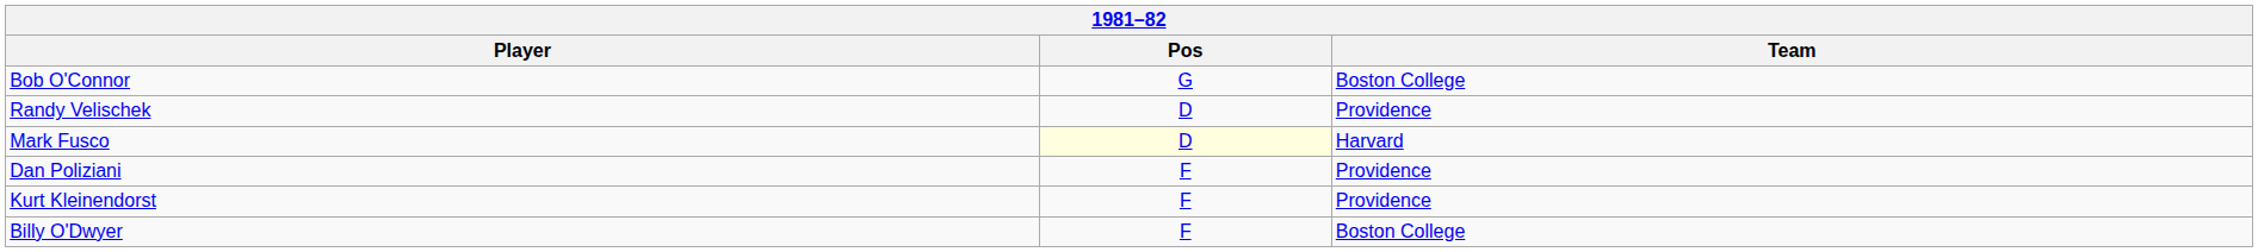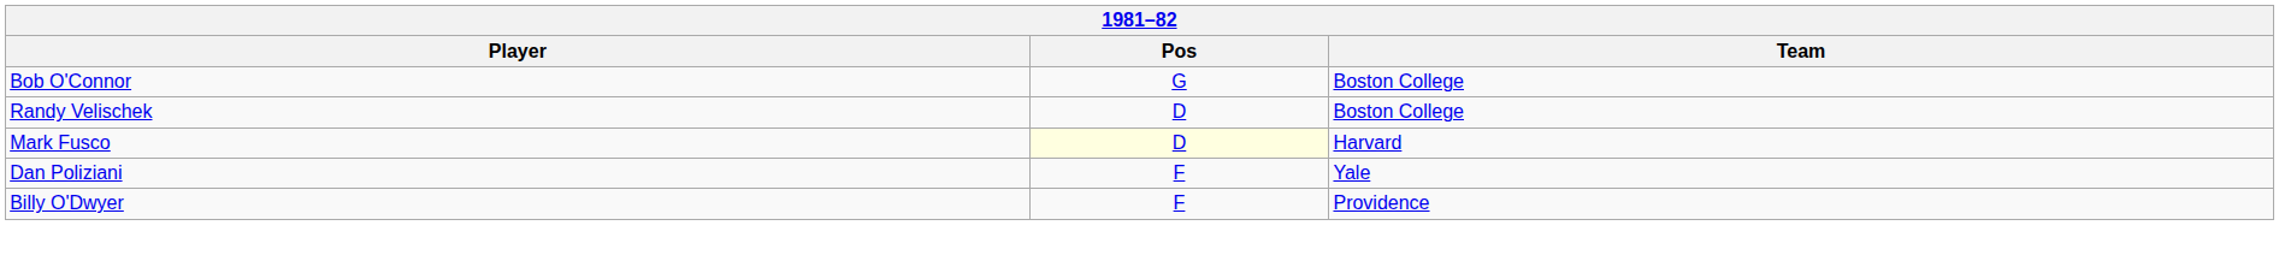Randy Velischek | Team: Providence -> Boston College
Dan Poliziani | Team: Providence -> Yale
- row: Kurt Kleinendorst | F | Providence
Billy O'Dwyer | Team: Boston College -> Providence
